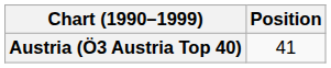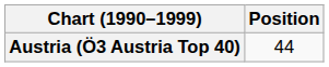Austria (Ö3 Austria Top 40) | Position: 41 -> 44
